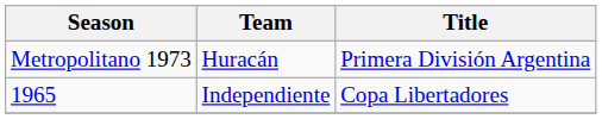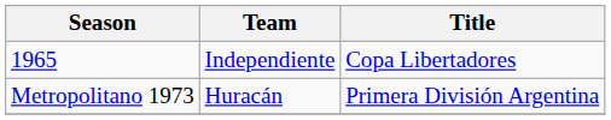rows swapped: 1965 <-> Metropolitano 1973
